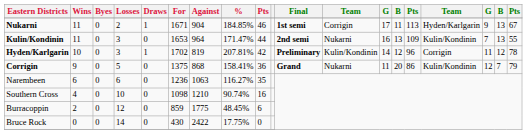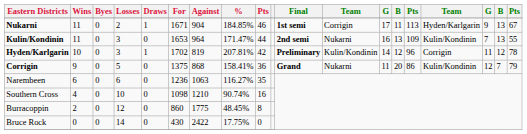Burracoppin | For: 859 -> 860
Burracoppin | column 9: 6 -> 8
